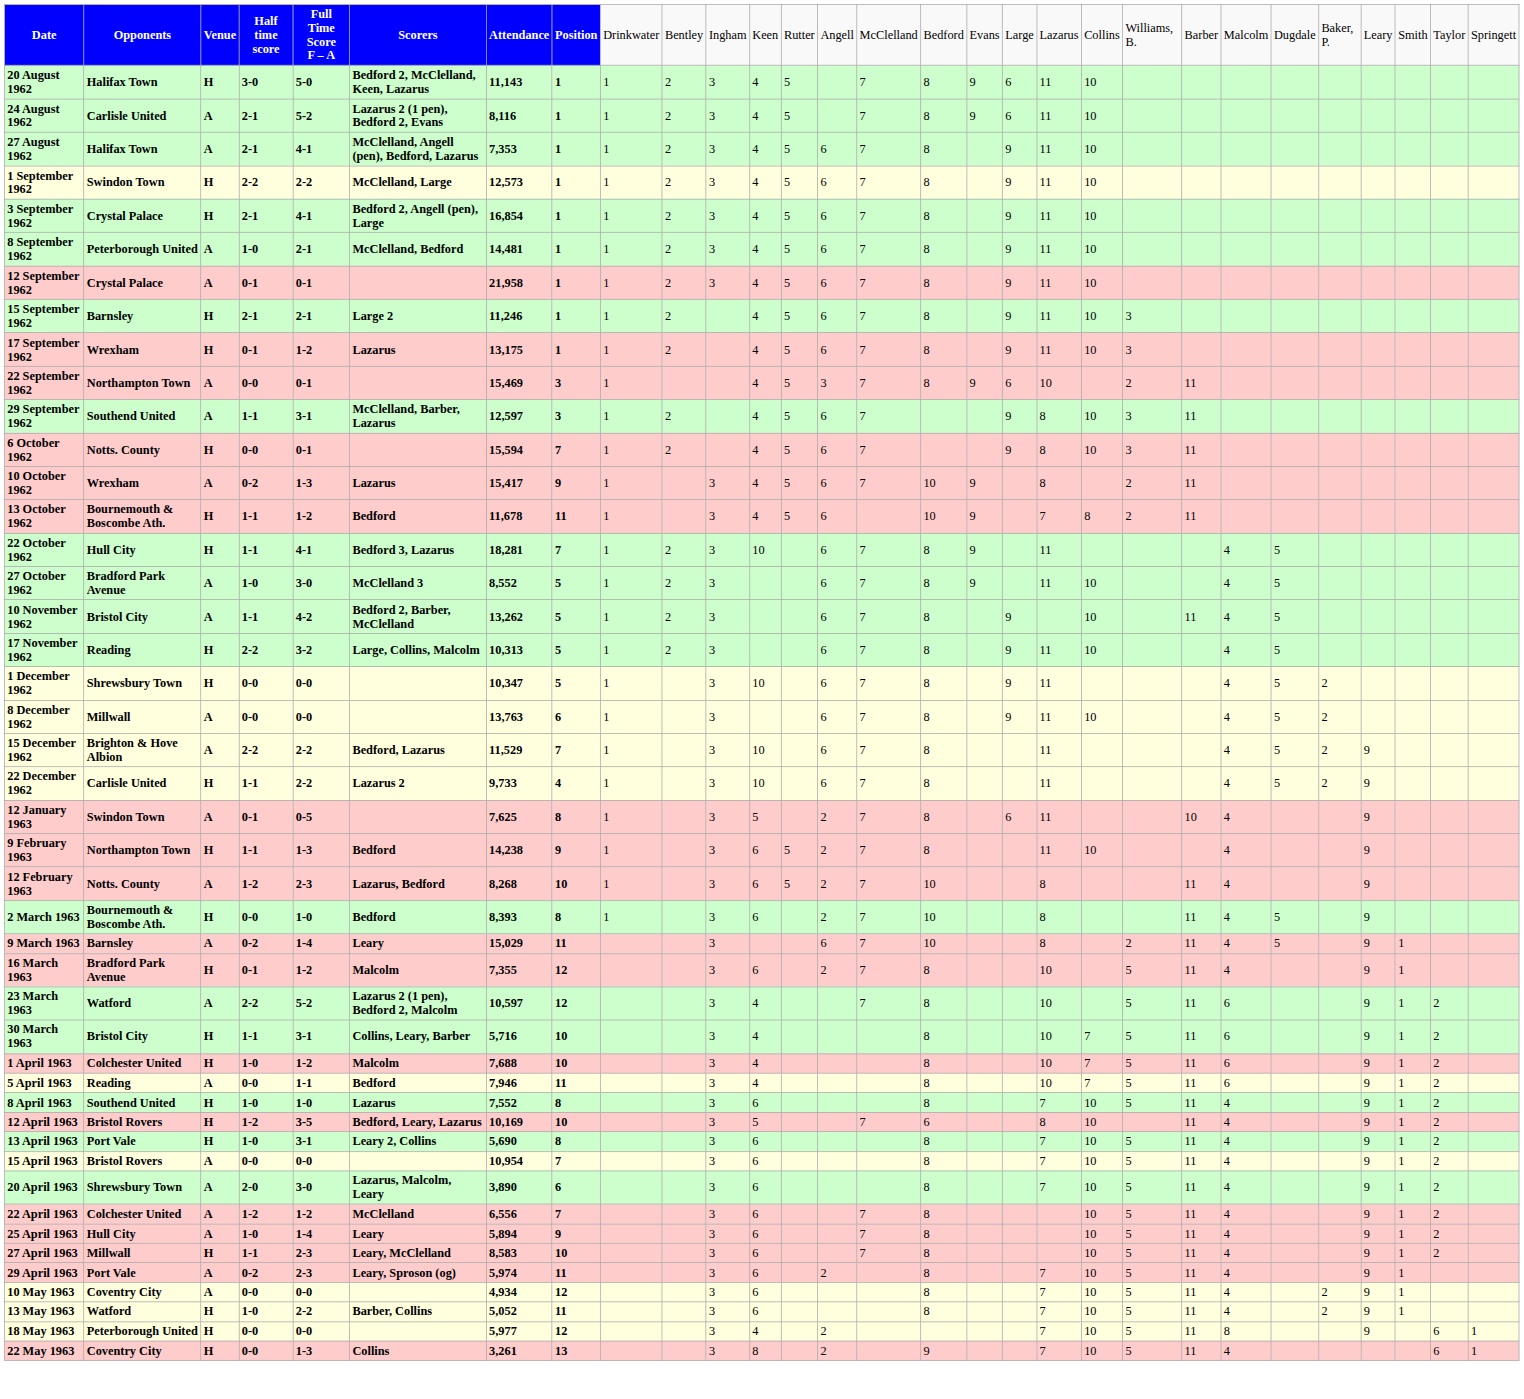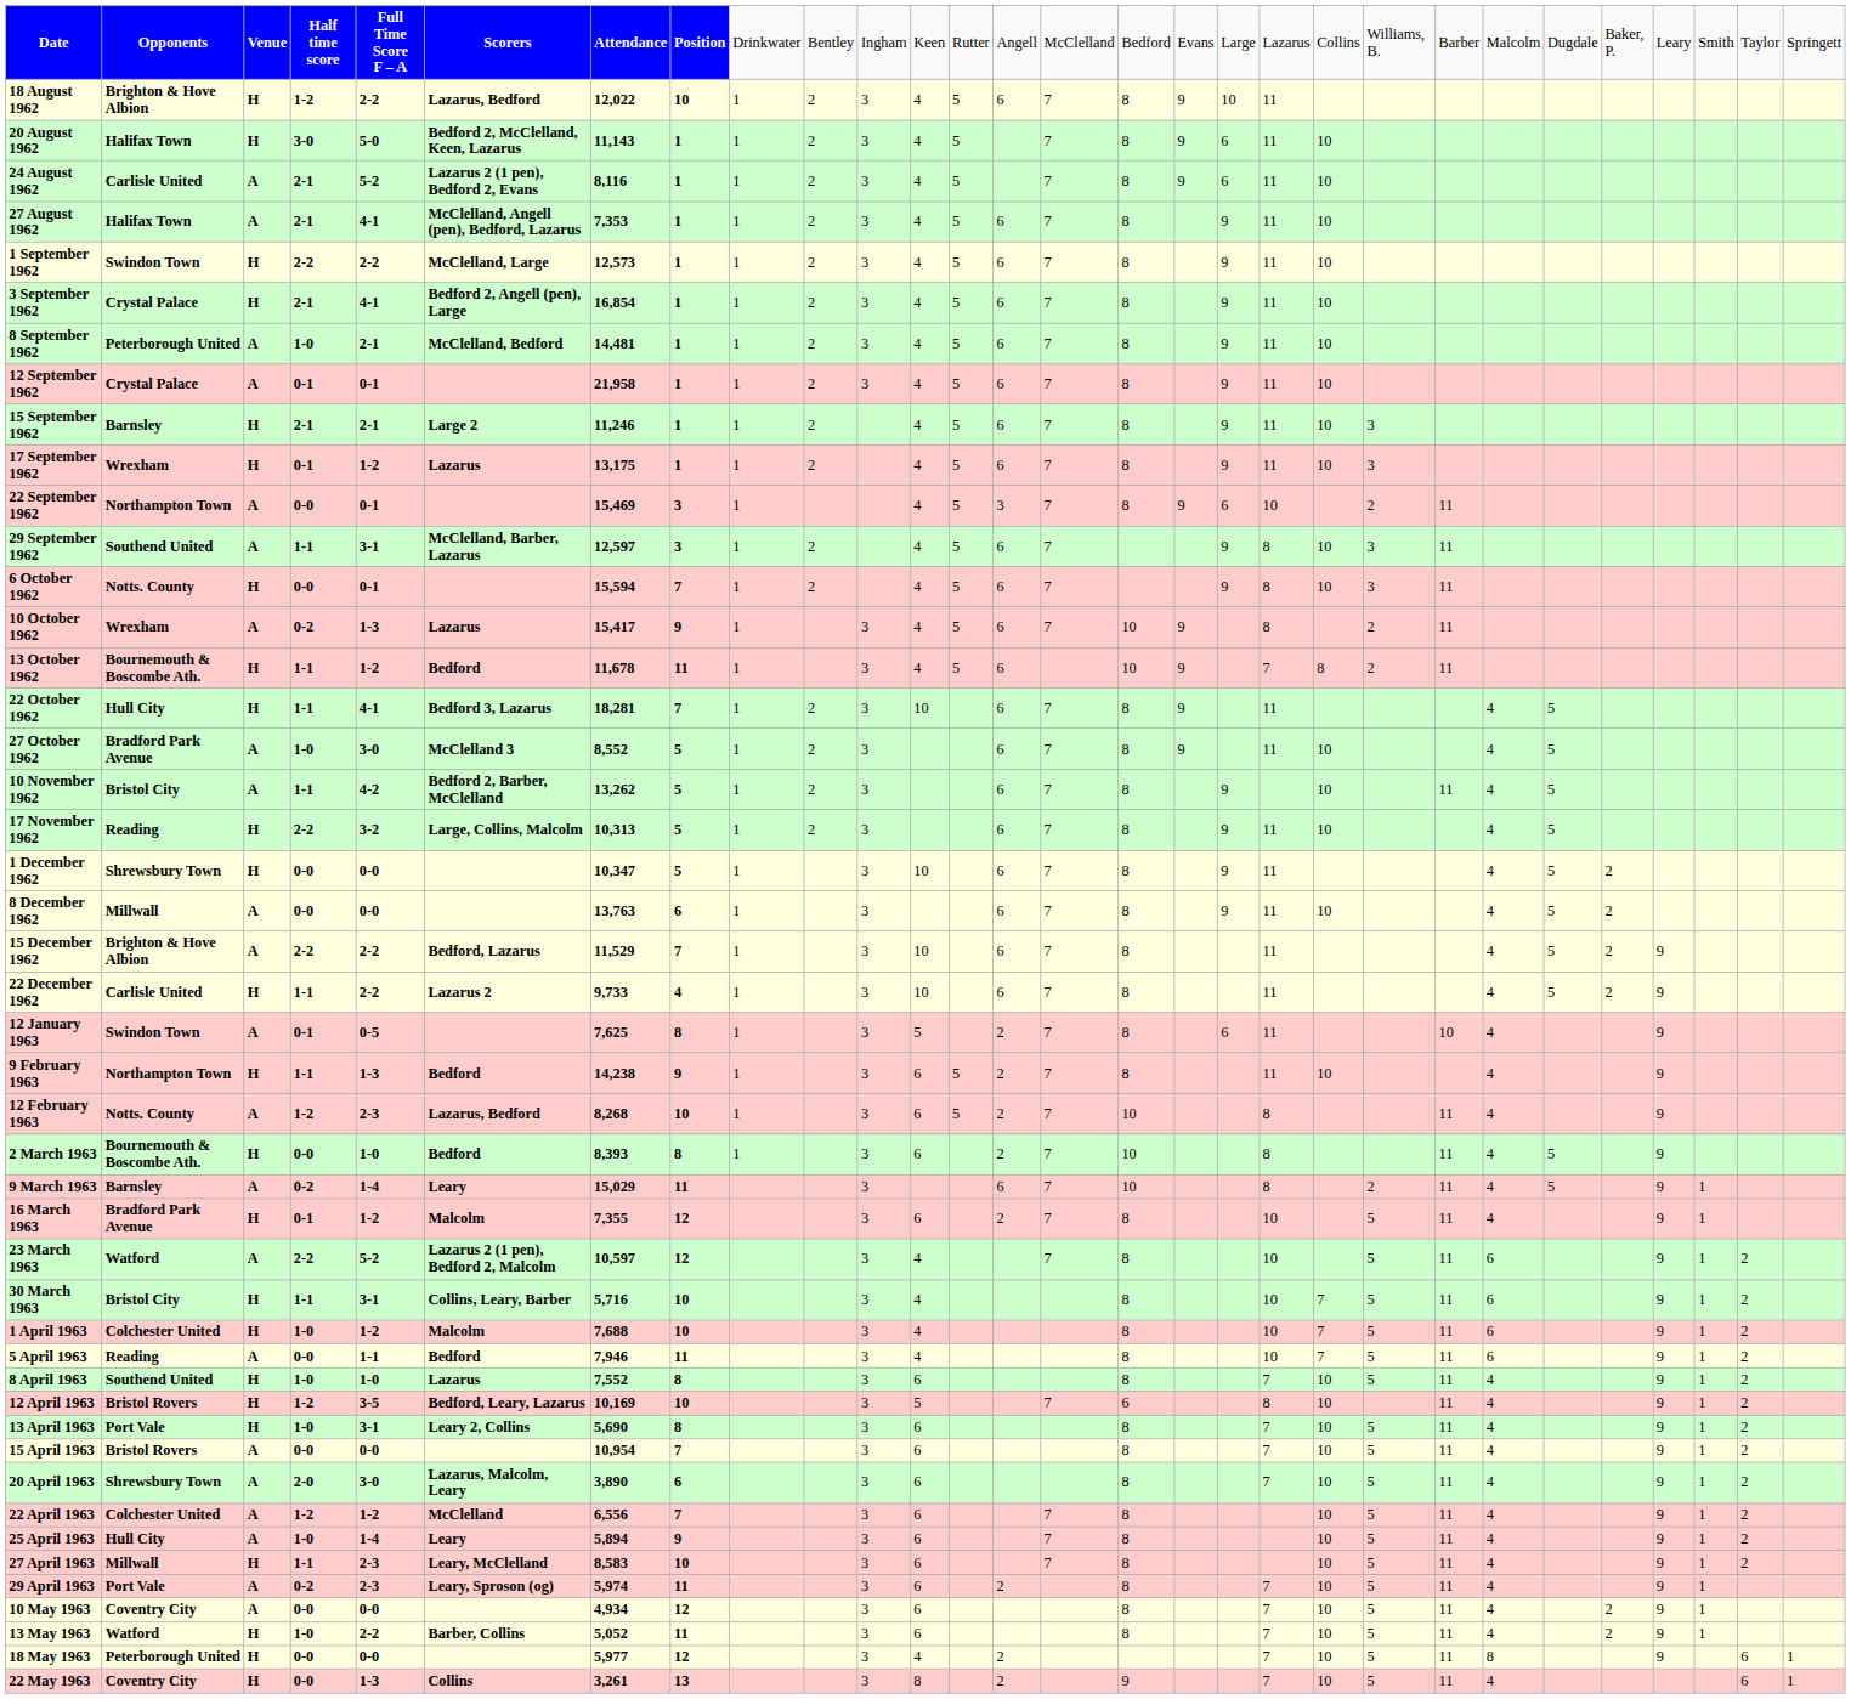+ row: 18 August 1962 | Brighton & Hove Albion | H | 1-2 | 2-2 | Lazarus, Bedford | 12,022 | 10 | 1 | 2 | 3 | 4 | 5 | 6 | 7 | 8 | 9 | 10 | 11
